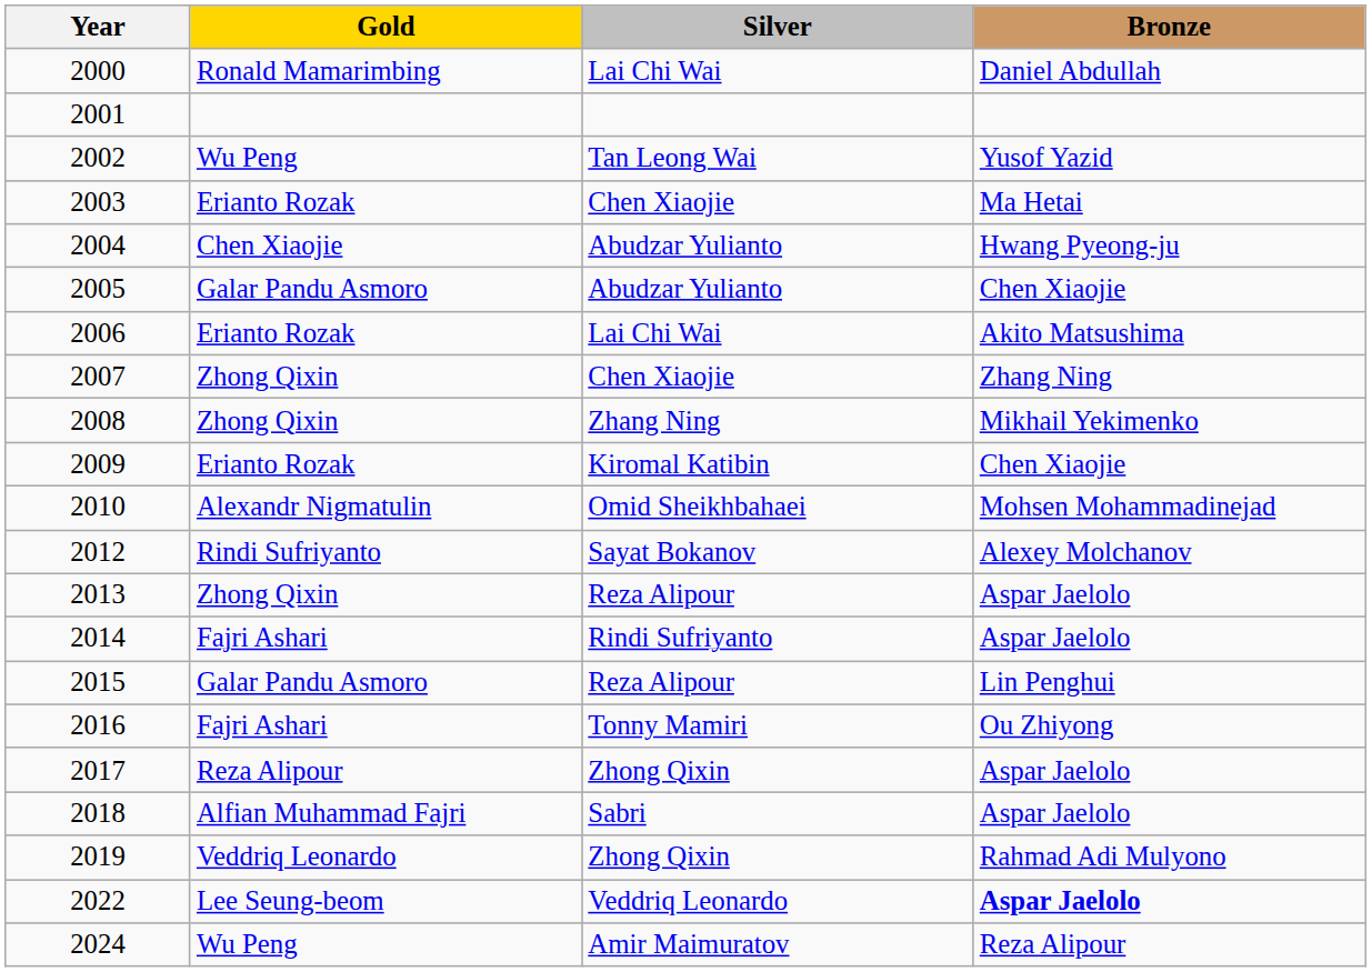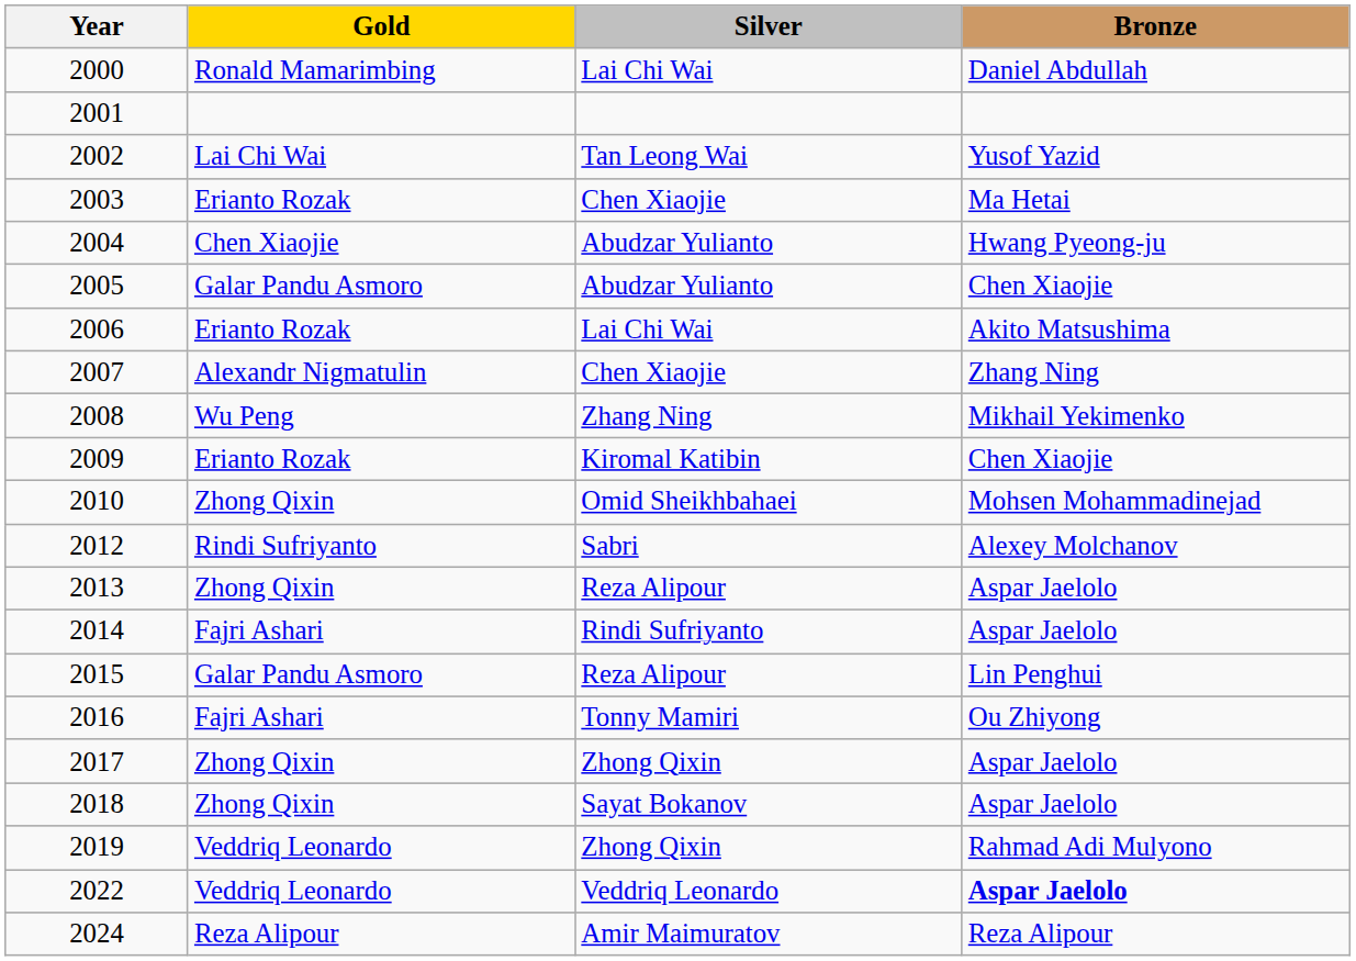2002 | Gold: Wu Peng -> Lai Chi Wai
2007 | Gold: Zhong Qixin -> Alexandr Nigmatulin
2008 | Gold: Zhong Qixin -> Wu Peng
2010 | Gold: Alexandr Nigmatulin -> Zhong Qixin
2012 | Silver: Sayat Bokanov -> Sabri
2017 | Gold: Reza Alipour -> Zhong Qixin
2018 | Gold: Alfian Muhammad Fajri -> Zhong Qixin
2018 | Silver: Sabri -> Sayat Bokanov
2022 | Gold: Lee Seung-beom -> Veddriq Leonardo
2024 | Gold: Wu Peng -> Reza Alipour
